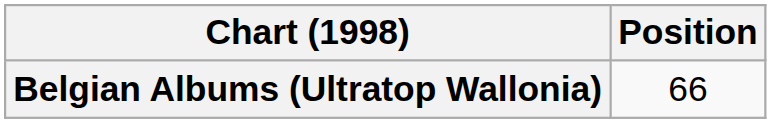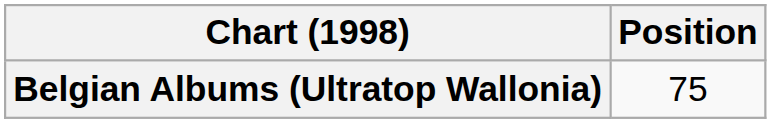Belgian Albums (Ultratop Wallonia) | Position: 66 -> 75
